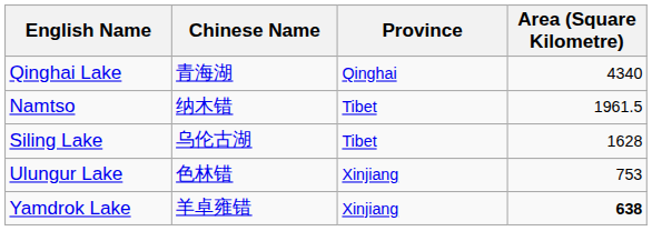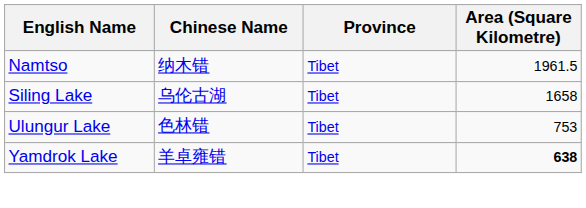- row: Qinghai Lake | 青海湖 | Qinghai | 4340
Siling Lake | Area (Square Kilometre): 1628 -> 1658
Ulungur Lake | Province: Xinjiang -> Tibet
Yamdrok Lake | Province: Xinjiang -> Tibet
